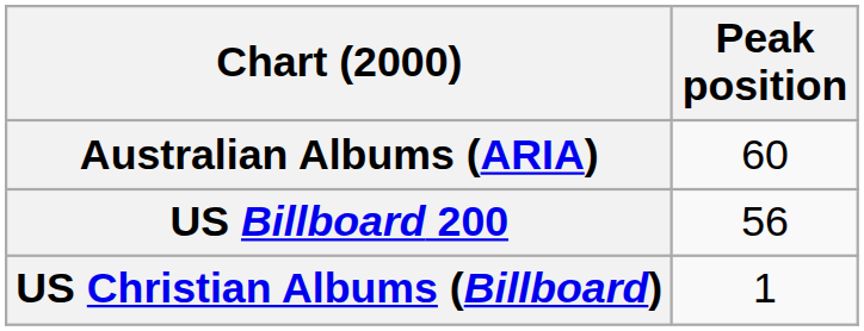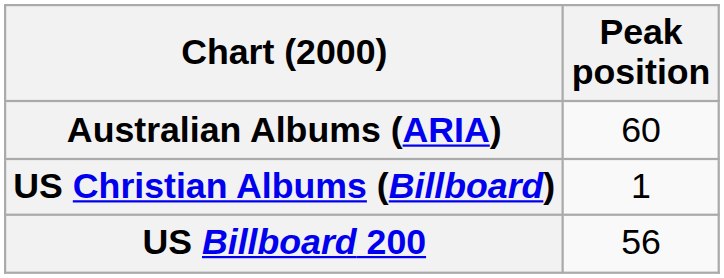rows swapped: US Billboard 200 <-> US Christian Albums (Billboard)
